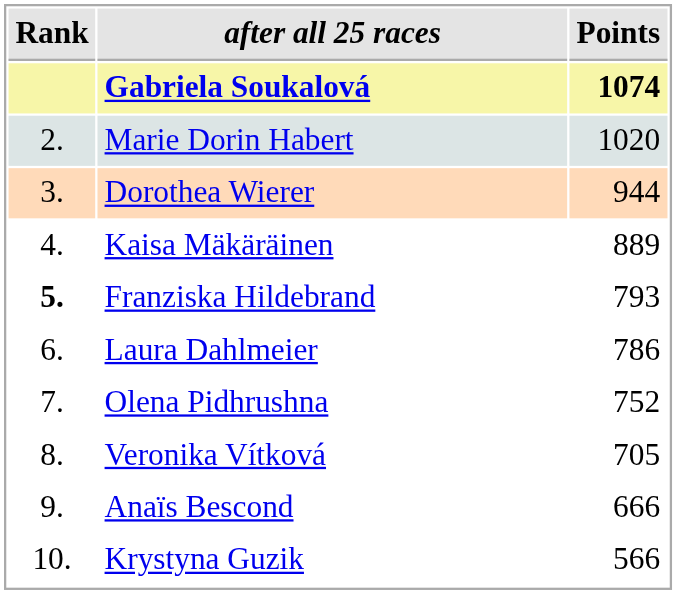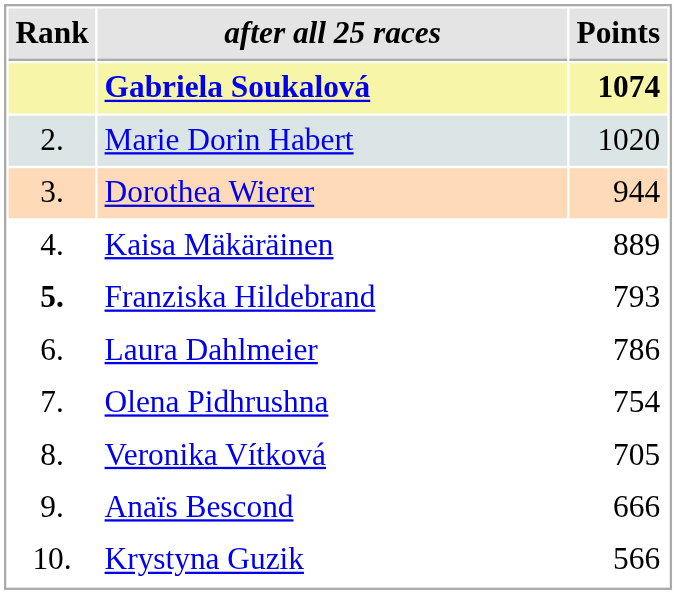Olena Pidhrushna | Points: 752 -> 754
